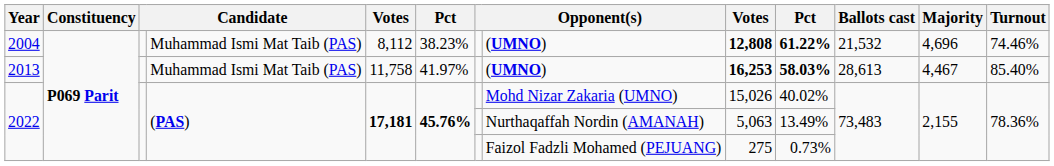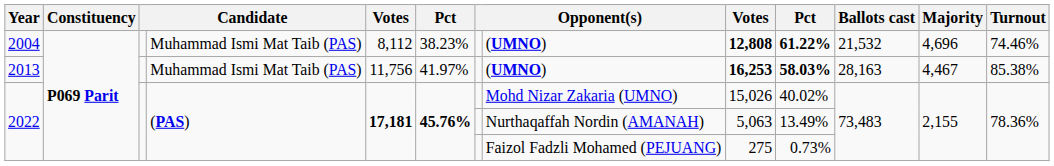2013 | column 5: 11,758 -> 11,756
2013 | Ballots cast: 28,613 -> 28,163
2013 | Turnout: 85.40% -> 85.38%
